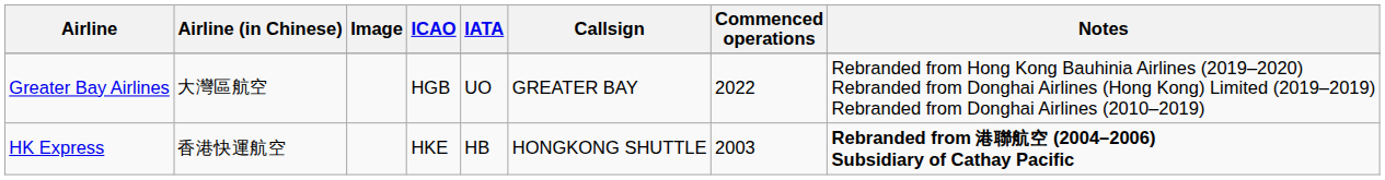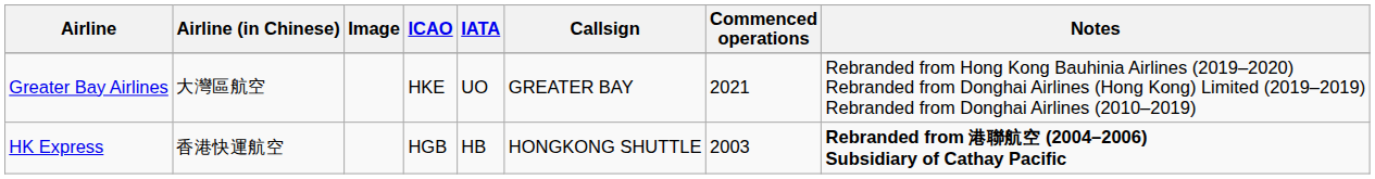Greater Bay Airlines | ICAO: HGB -> HKE
Greater Bay Airlines | Commenced operations: 2022 -> 2021
HK Express | ICAO: HKE -> HGB
